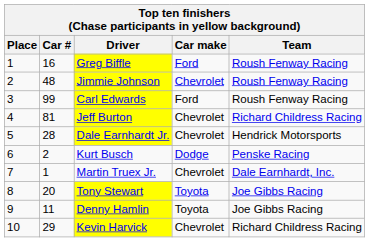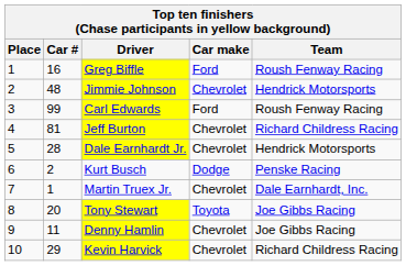Jimmie Johnson | Team: Roush Fenway Racing -> Hendrick Motorsports
Denny Hamlin | Car make: Toyota -> Chevrolet
